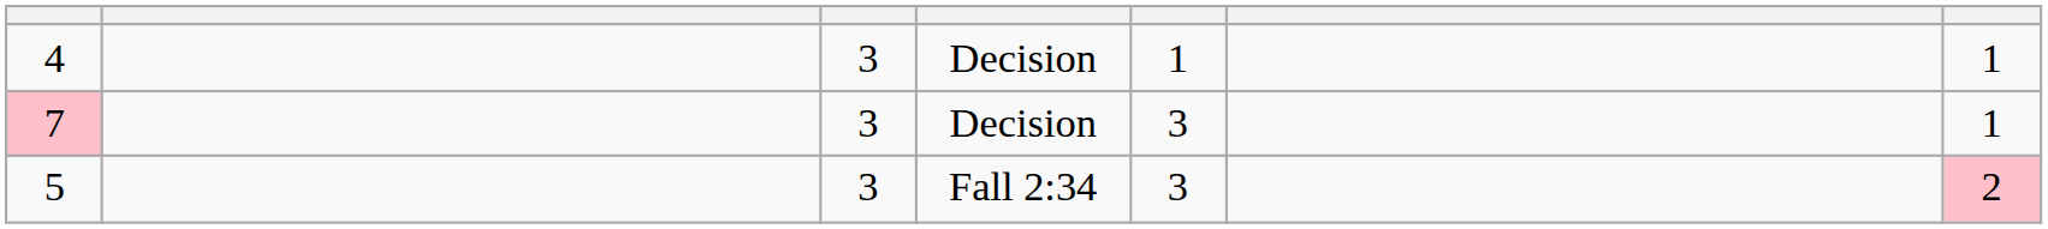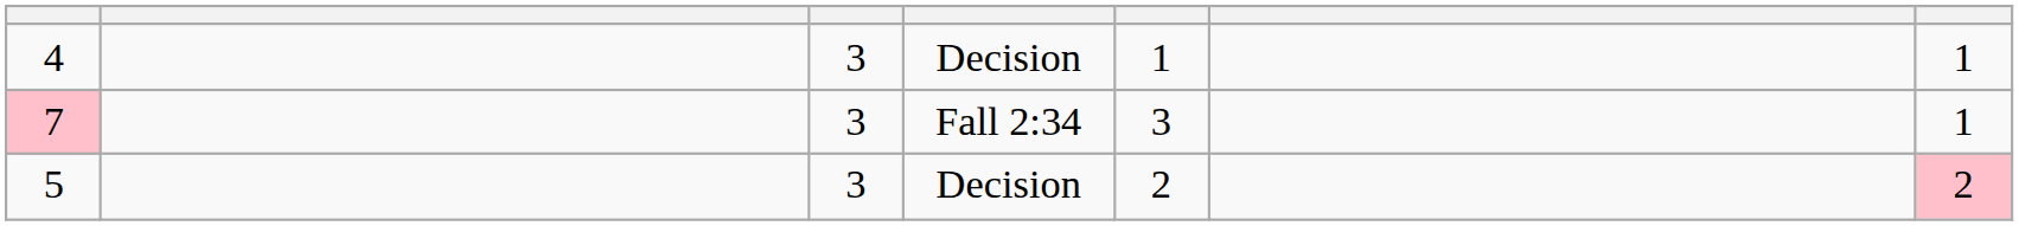7 | column 4: Decision -> Fall 2:34
5 | column 4: Fall 2:34 -> Decision
5 | column 5: 3 -> 2
